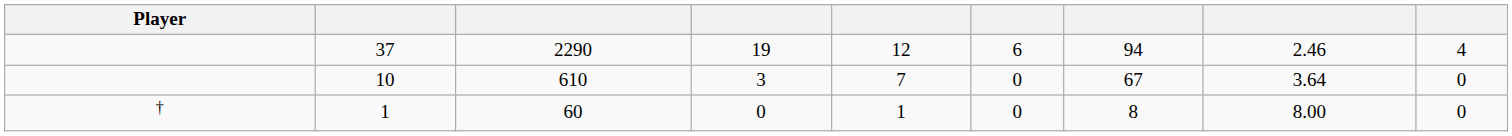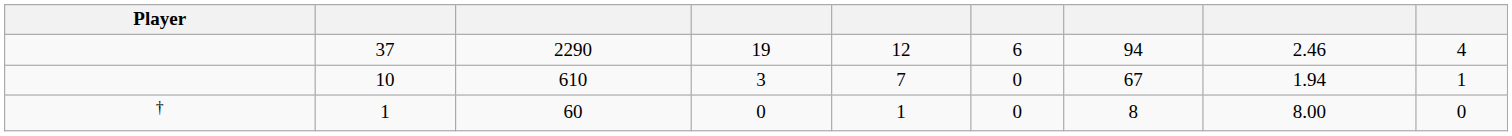10 | column 8: 3.64 -> 1.94
10 | column 9: 0 -> 1
